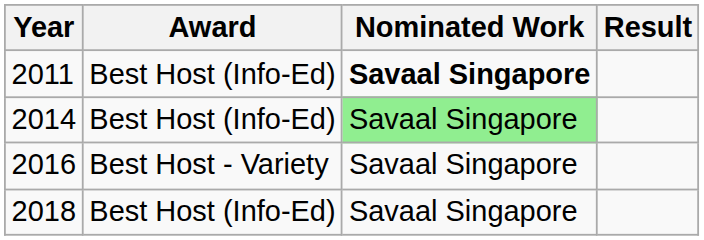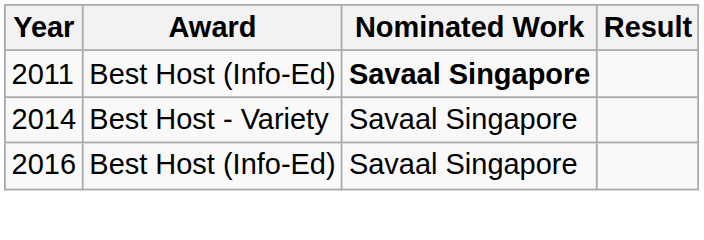2014 | Award: Best Host (Info-Ed) -> Best Host - Variety
2014 | Nominated Work: lightgreen background -> no background
2016 | Award: Best Host - Variety -> Best Host (Info-Ed)
- row: 2018 | Best Host (Info-Ed) | Savaal Singapore
